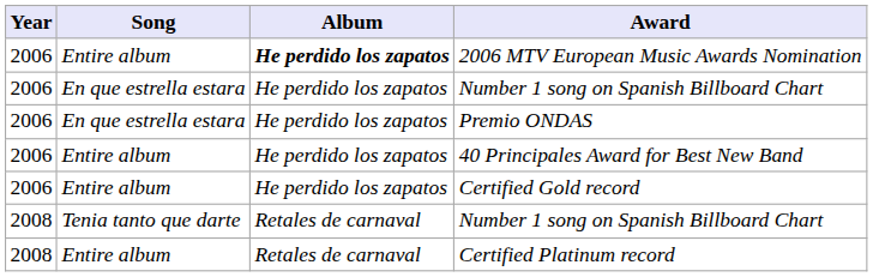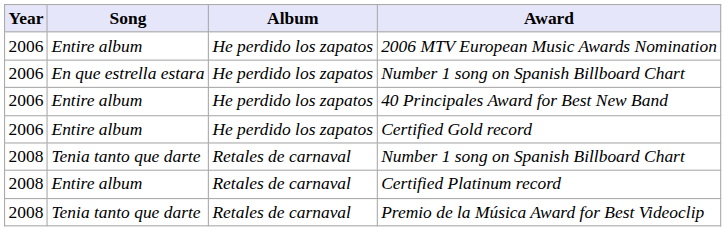2006 MTV European Music Awards Nomination | Album: bold -> normal
- row: 2006 | En que estrella estara | He perdido los zapatos | Premio ONDAS
+ row: 2008 | Tenia tanto que darte | Retales de carnaval | Premio de la Música Award for Best Videoclip
